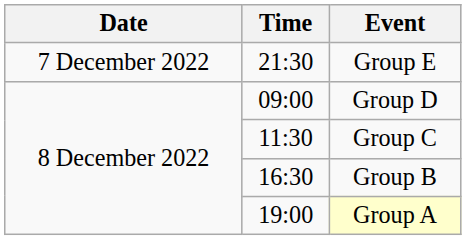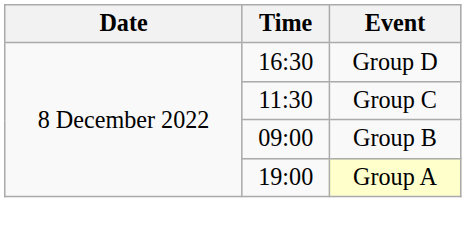- row: 7 December 2022 | 21:30 | Group E
Group D | Time: 09:00 -> 16:30
Group B | Time: 16:30 -> 09:00
